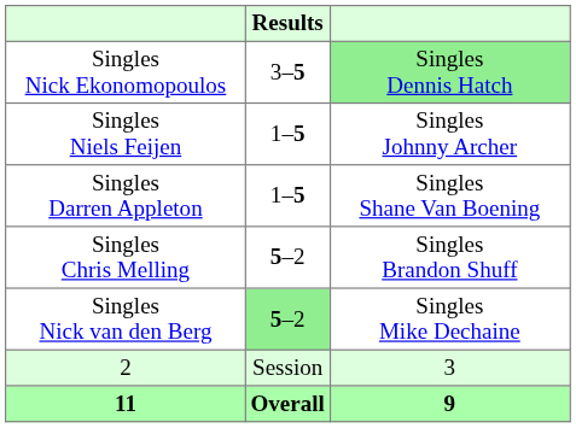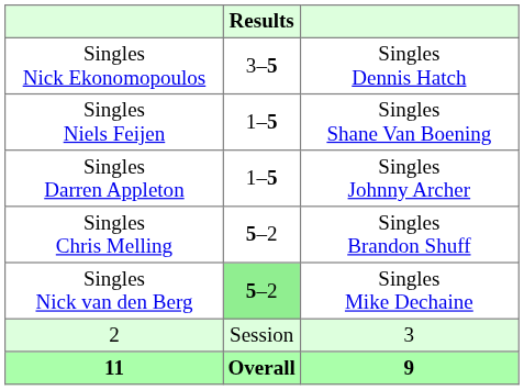Singles Nick Ekonomopoulos | column 3: lightgreen background -> no background
Singles Niels Feijen | column 3: Singles Johnny Archer -> Singles Shane Van Boening
Singles Darren Appleton | column 3: Singles Shane Van Boening -> Singles Johnny Archer
